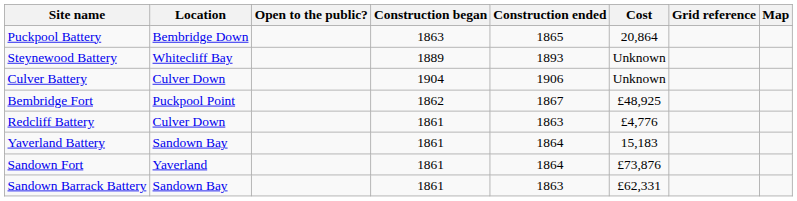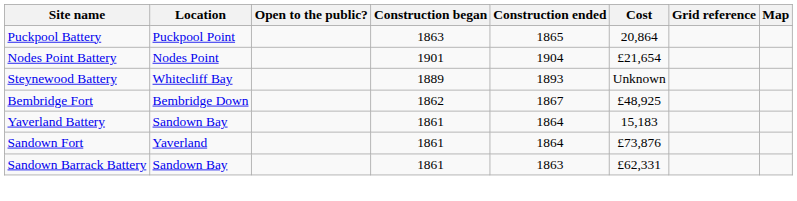Puckpool Battery | Location: Bembridge Down -> Puckpool Point
+ row: Nodes Point Battery | Nodes Point | 1901 | 1904 | £21,654
- row: Culver Battery | Culver Down | 1904 | 1906 | Unknown
Bembridge Fort | Location: Puckpool Point -> Bembridge Down
- row: Redcliff Battery | Culver Down | 1861 | 1863 | £4,776
